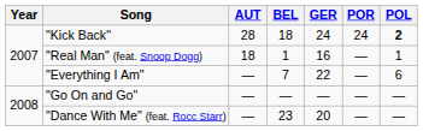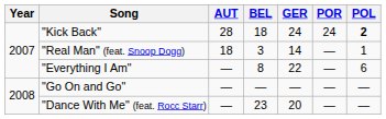"Real Man" (feat. Snoop Dogg) | BEL: 1 -> 3
"Real Man" (feat. Snoop Dogg) | GER: 16 -> 14
"Everything I Am" | BEL: 7 -> 8
